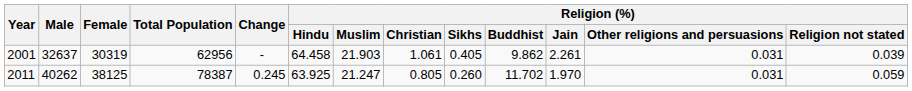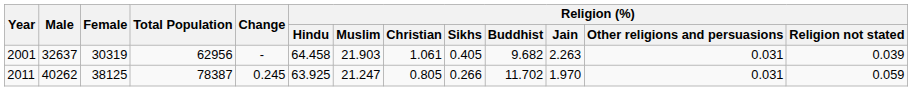2001 | Religion (%) / Buddhist: 9.862 -> 9.682
2001 | Religion (%) / Jain: 2.261 -> 2.263
2011 | Religion (%) / Sikhs: 0.260 -> 0.266
